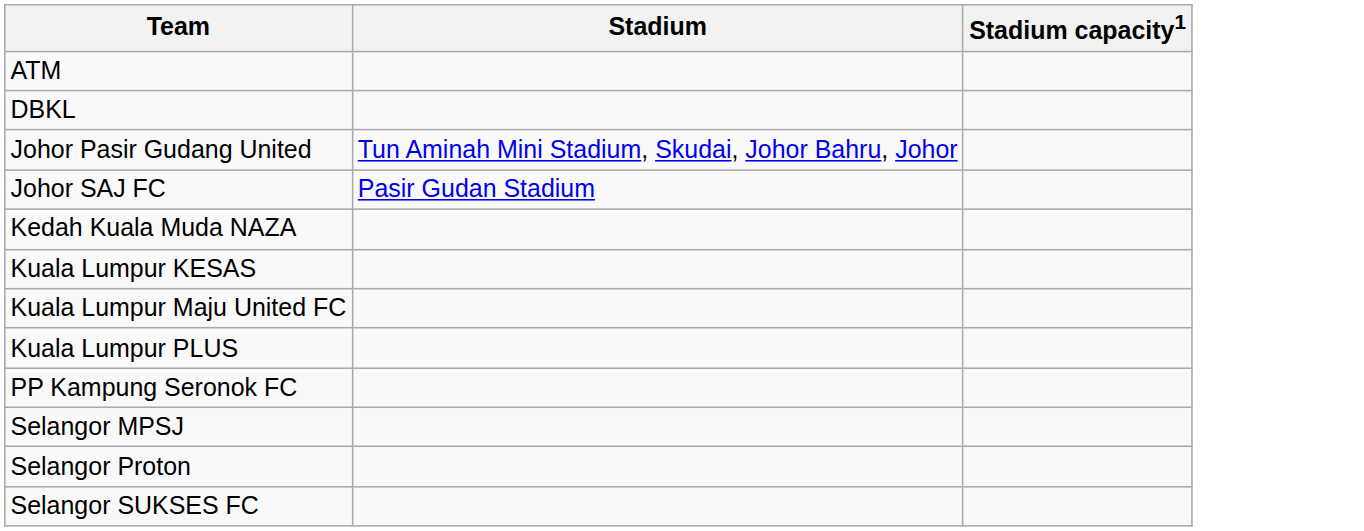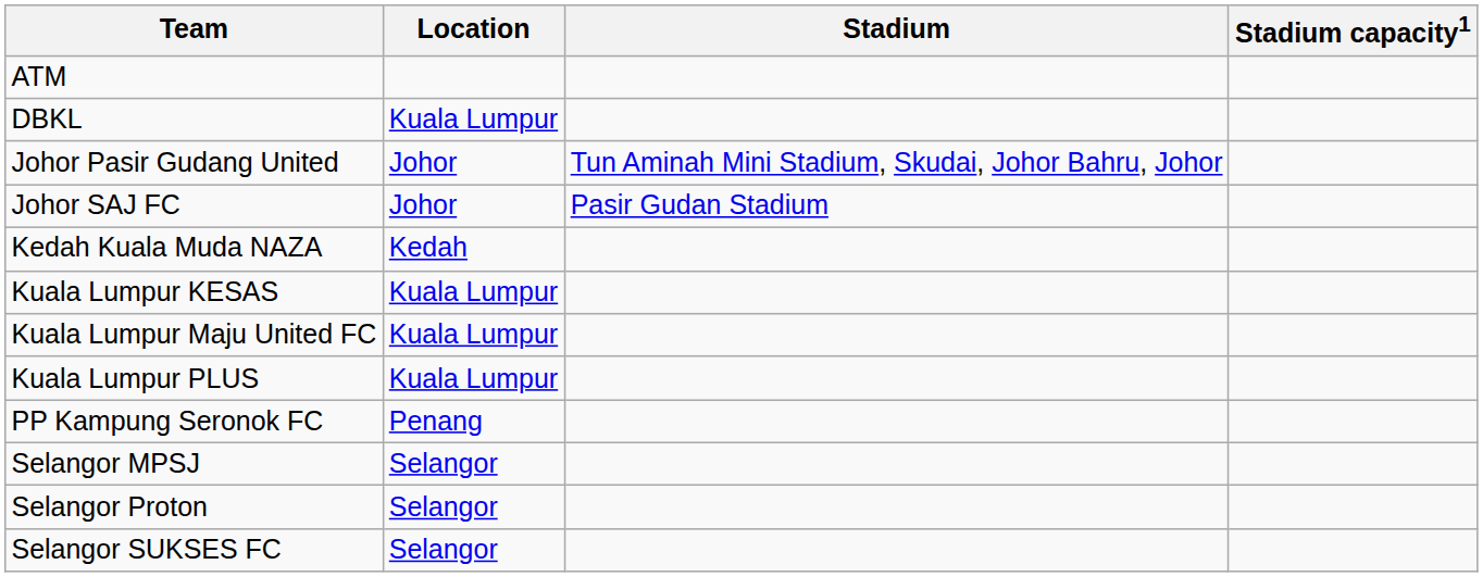+ column: Location | Kuala Lumpur | Johor | Johor | Kedah | Kuala Lumpur | Kuala Lumpur | Kuala Lumpur | Penang | Selangor | Selangor | Selangor
